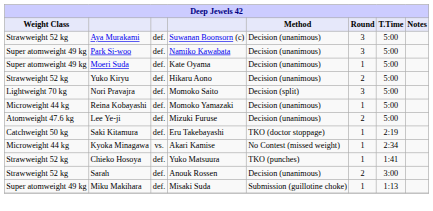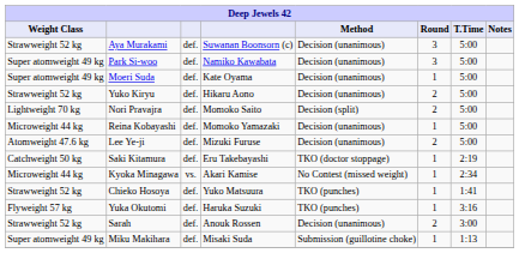Nori Pravajra | Round: 3 -> 2
+ row: Flyweight 57 kg | Yuka Okutomi | def. | Haruka Suzuki | TKO (punches) | 1 | 3:16
